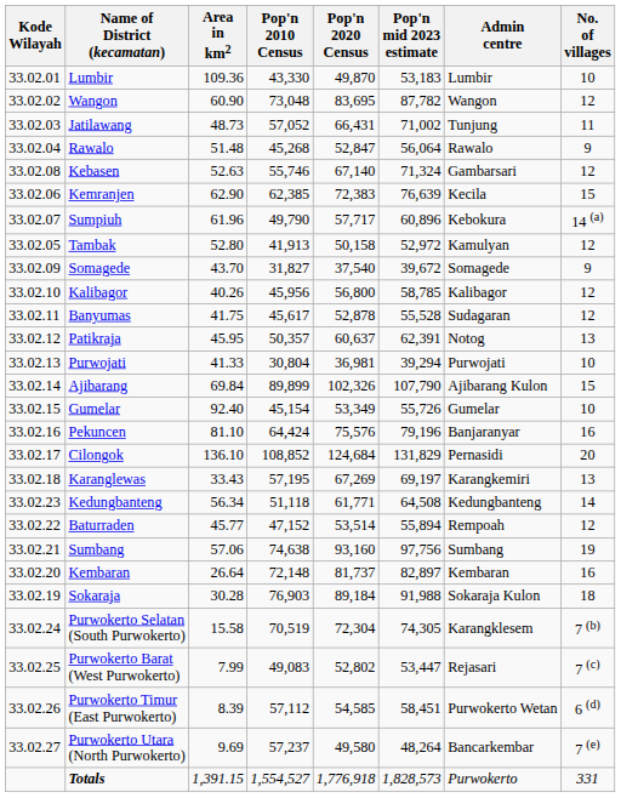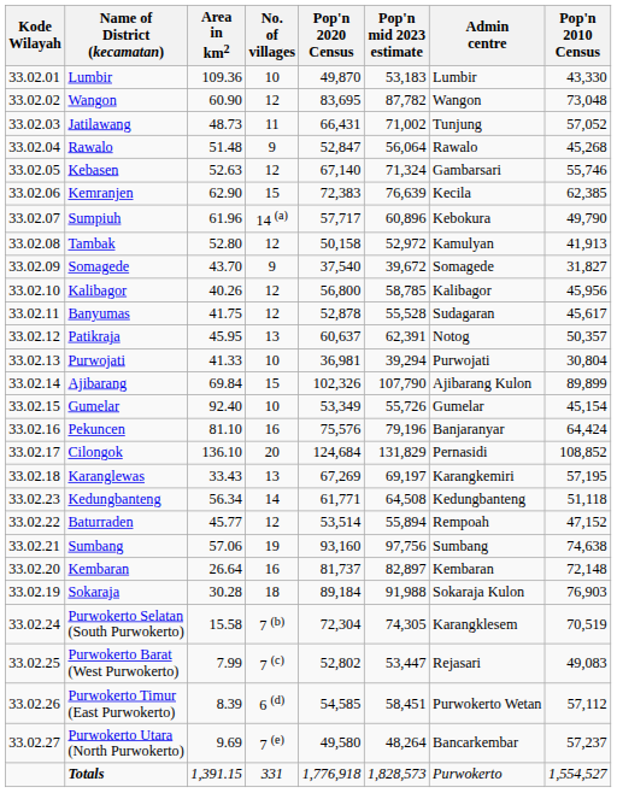columns swapped: Pop'n 2010 Census <-> No. of villages
Kebasen | Kode Wilayah: 33.02.08 -> 33.02.05
Tambak | Kode Wilayah: 33.02.05 -> 33.02.08
